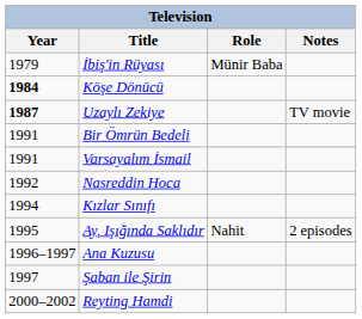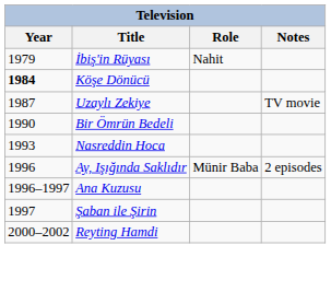İbiş'in Rüyası | Role: Münir Baba -> Nahit
Uzaylı Zekiye | Year: bold -> normal
Bir Ömrün Bedeli | Year: 1991 -> 1990
- row: 1991 | Varsayalım İsmail
Nasreddin Hoca | Year: 1992 -> 1993
- row: 1994 | Kızlar Sınıfı
Ay, Işığında Saklıdır | Year: 1995 -> 1996
Ay, Işığında Saklıdır | Role: Nahit -> Münir Baba
